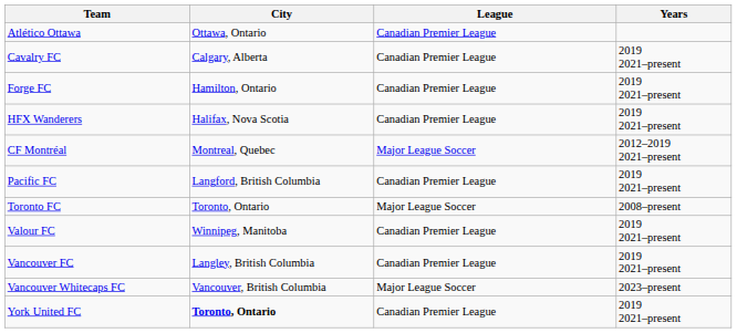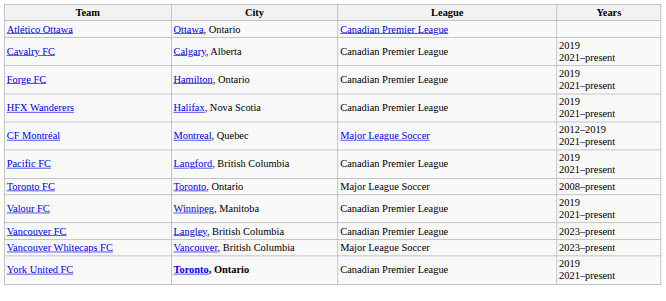Vancouver FC | Years: 2019 2021–present -> 2023–present
